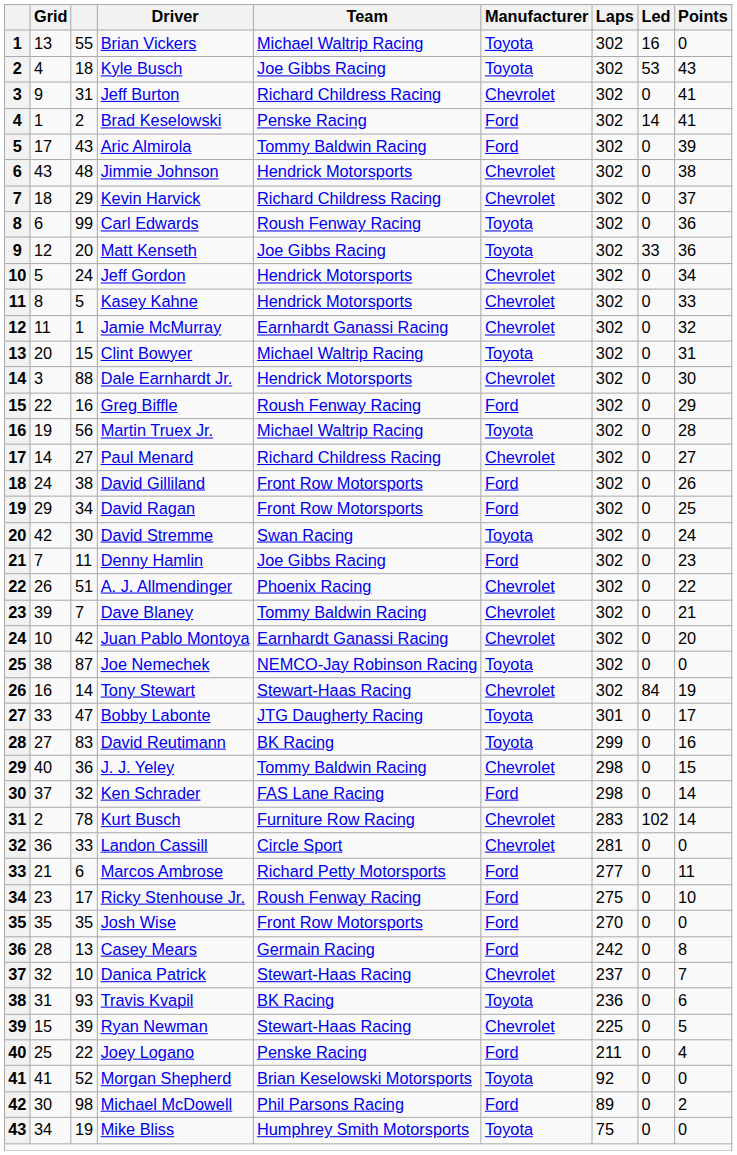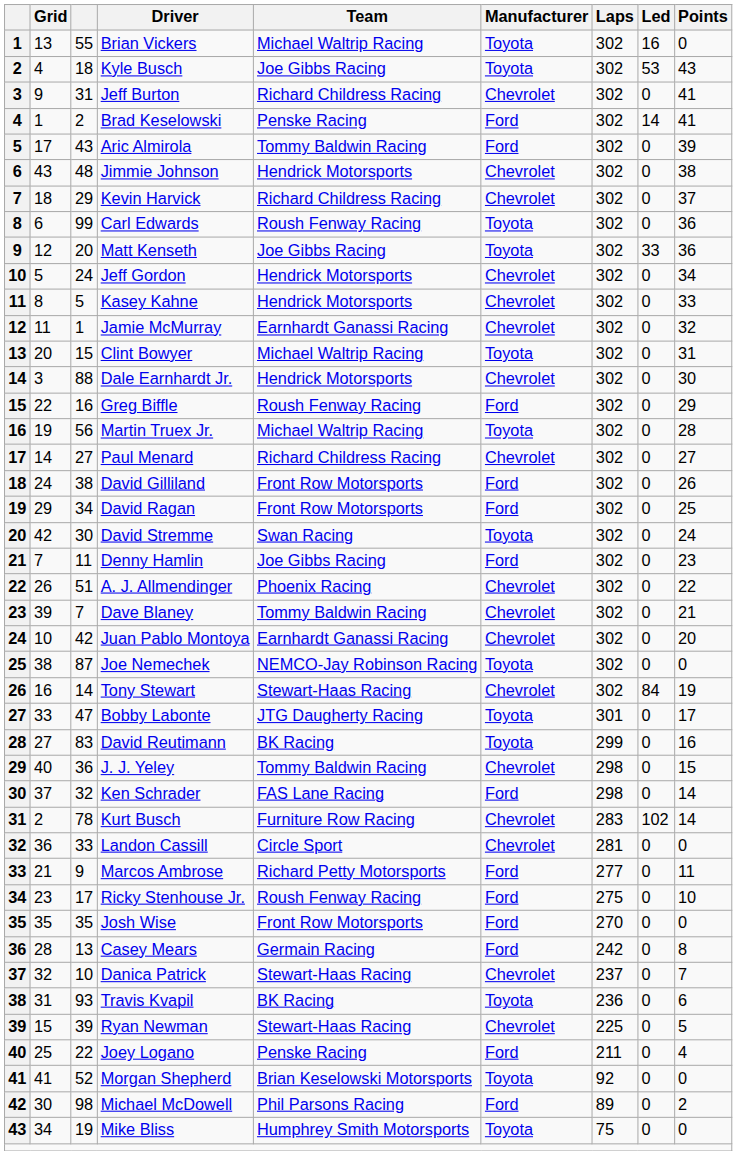Marcos Ambrose | column 3: 6 -> 9
